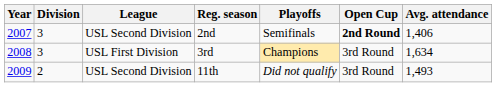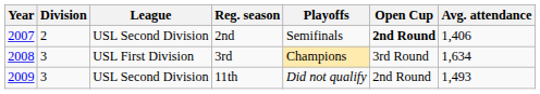2nd | Division: 3 -> 2
11th | Division: 2 -> 3
11th | Open Cup: 3rd Round -> 2nd Round
